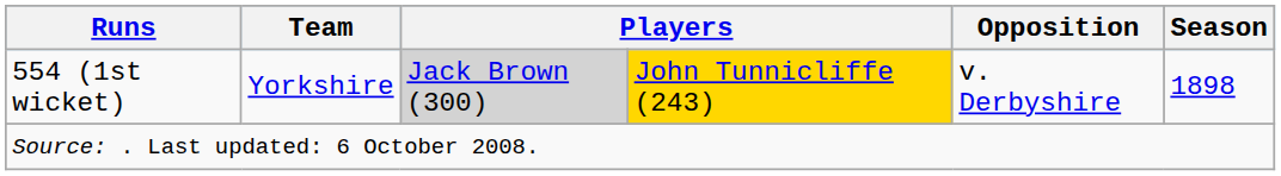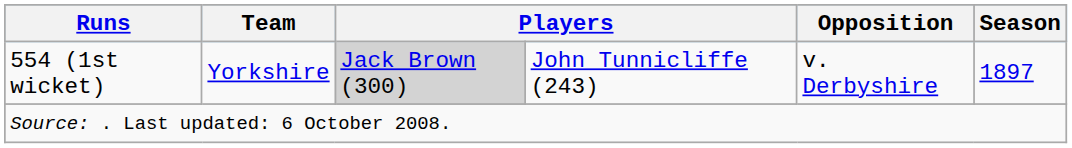554 (1st wicket) | column 4: gold background -> no background
554 (1st wicket) | Season: 1898 -> 1897
